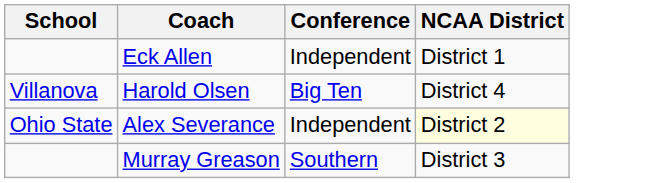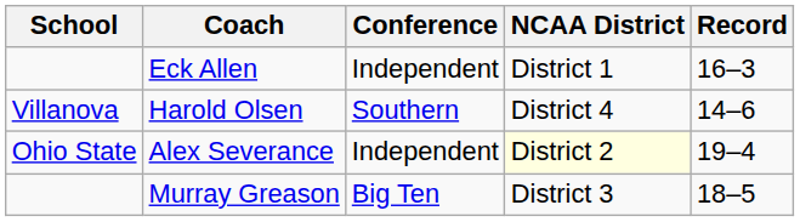+ column: Record | 16–3 | 14–6 | 19–4 | 18–5
Harold Olsen | Conference: Big Ten -> Southern
Murray Greason | Conference: Southern -> Big Ten
